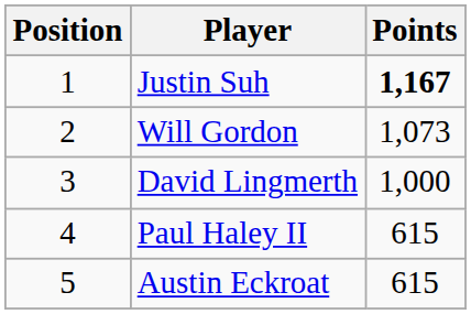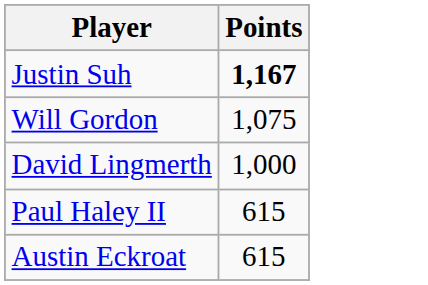- column: Position | 1 | 2 | 3 | 4 | 5
Will Gordon | Points: 1,073 -> 1,075
